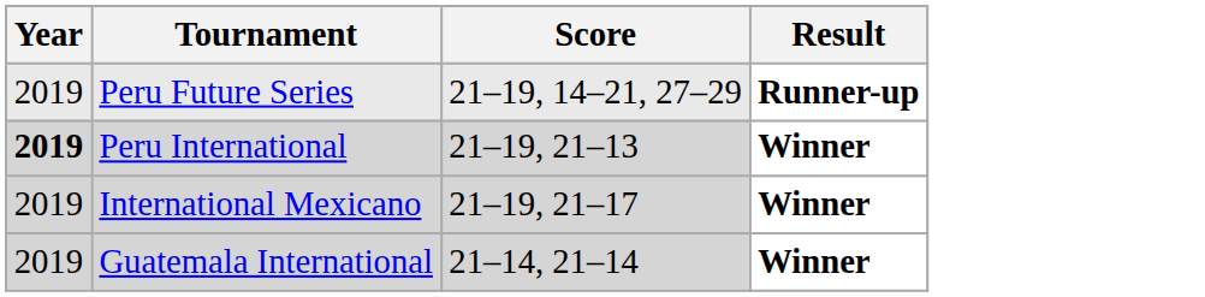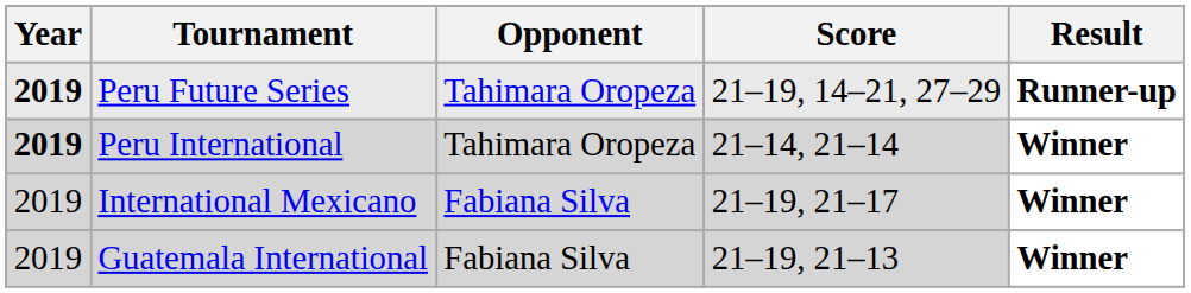+ column: Opponent | Tahimara Oropeza | Tahimara Oropeza | Fabiana Silva | Fabiana Silva
Peru Future Series | Year: normal -> bold
Peru International | Score: 21–19, 21–13 -> 21–14, 21–14
Guatemala International | Score: 21–14, 21–14 -> 21–19, 21–13
